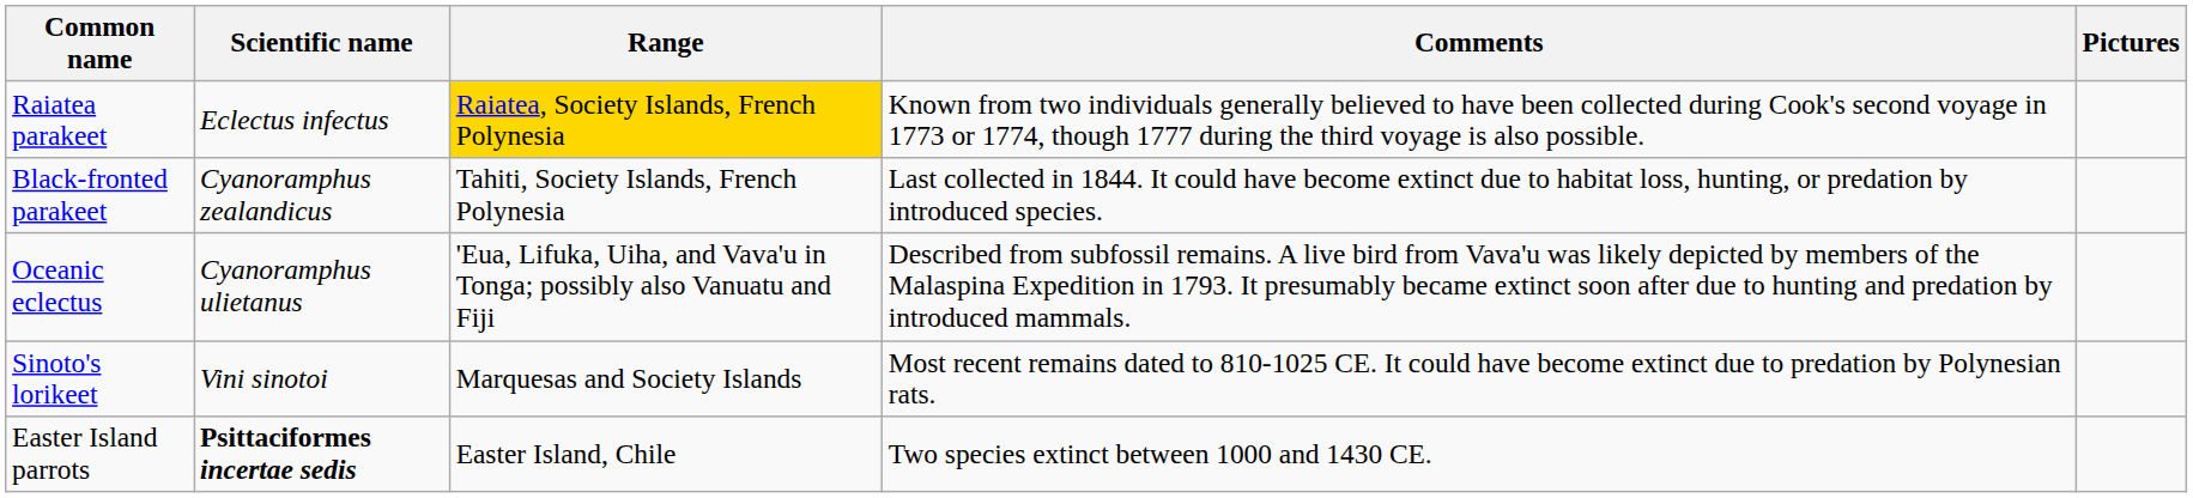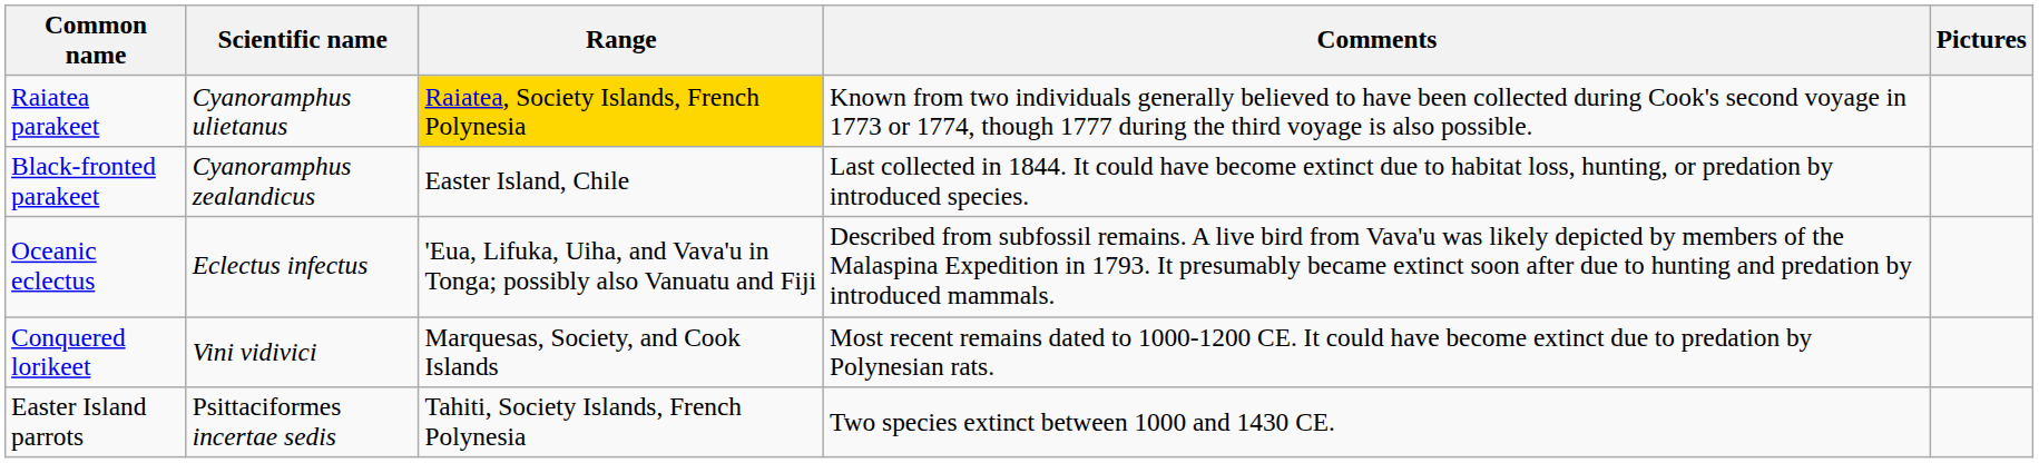Raiatea parakeet | Scientific name: Eclectus infectus -> Cyanoramphus ulietanus
Black-fronted parakeet | Range: Tahiti, Society Islands, French Polynesia -> Easter Island, Chile
Oceanic eclectus | Scientific name: Cyanoramphus ulietanus -> Eclectus infectus
- row: Sinoto's lorikeet | Vini sinotoi | Marquesas and Society Islands | Most recent remains dated to 810-1025 CE. It could have become extinct due to predation by Polynesian rats.
+ row: Conquered lorikeet | Vini vidivici | Marquesas, Society, and Cook Islands | Most recent remains dated to 1000-1200 CE. It could have become extinct due to predation by Polynesian rats.
Easter Island parrots | Scientific name: bold -> normal
Easter Island parrots | Range: Easter Island, Chile -> Tahiti, Society Islands, French Polynesia
